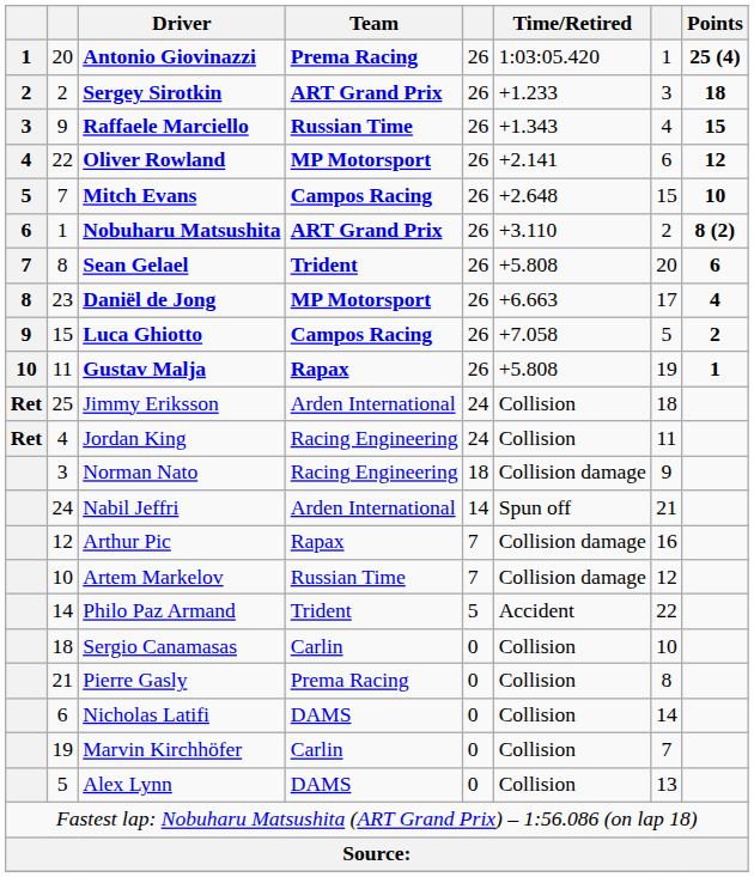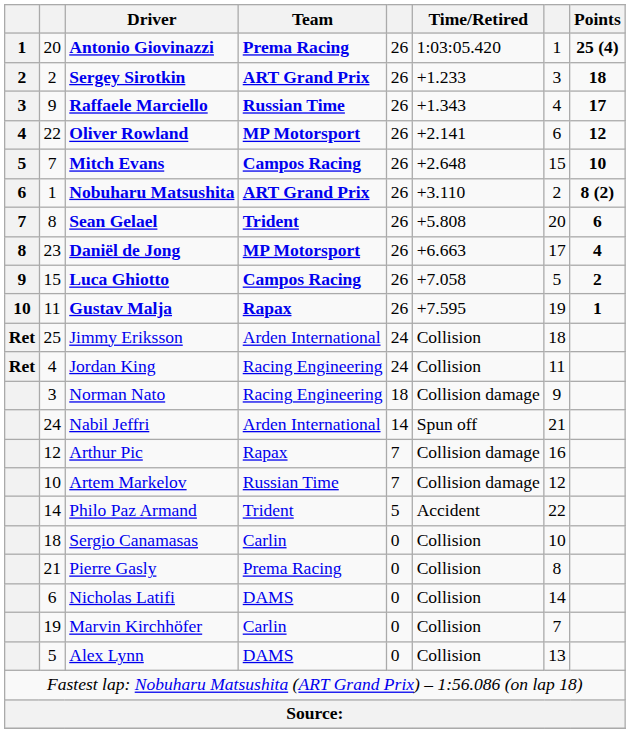Raffaele Marciello | Points: 15 -> 17
Gustav Malja | Time/Retired: +5.808 -> +7.595
